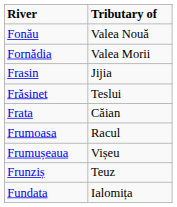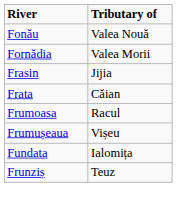- row: Frăsinet | Teslui
rows swapped: Frunziș <-> Fundata
